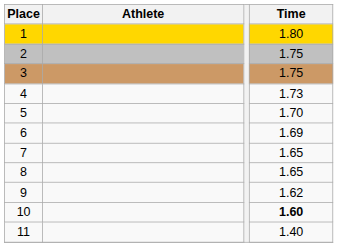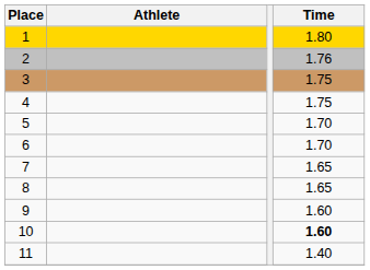2 | Time: 1.75 -> 1.76
4 | Time: 1.73 -> 1.75
6 | Time: 1.69 -> 1.70
9 | Time: 1.62 -> 1.60
